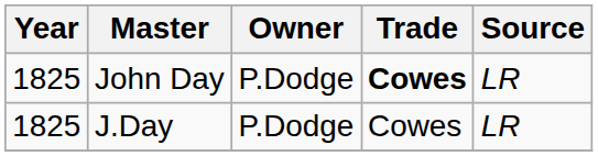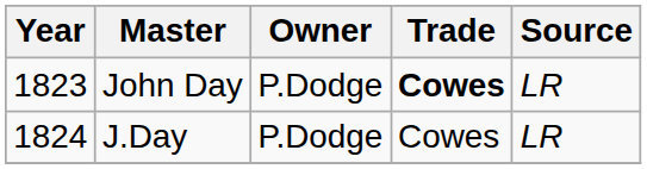John Day | Year: 1825 -> 1823
J.Day | Year: 1825 -> 1824
